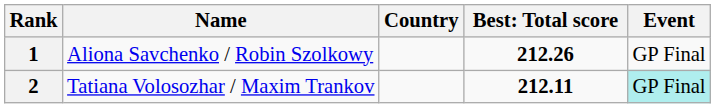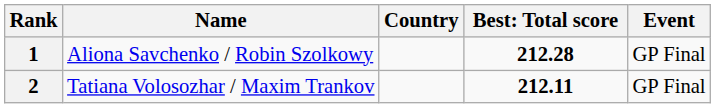1 | column 4: 212.26 -> 212.28
2 | Event: paleturquoise background -> no background
